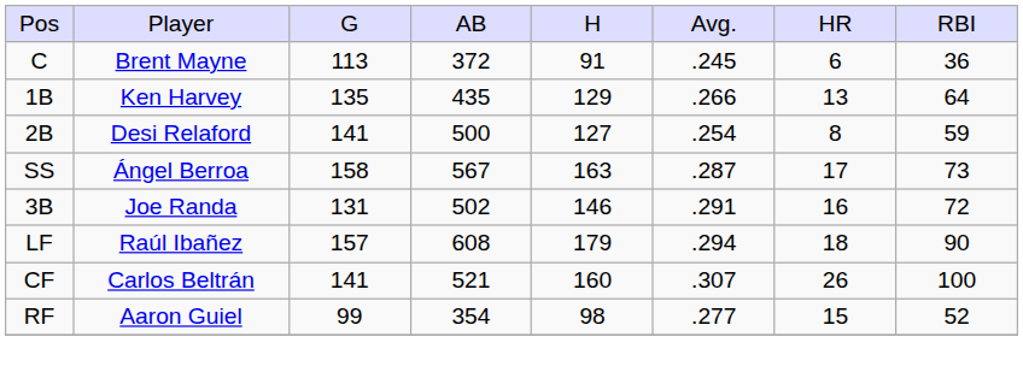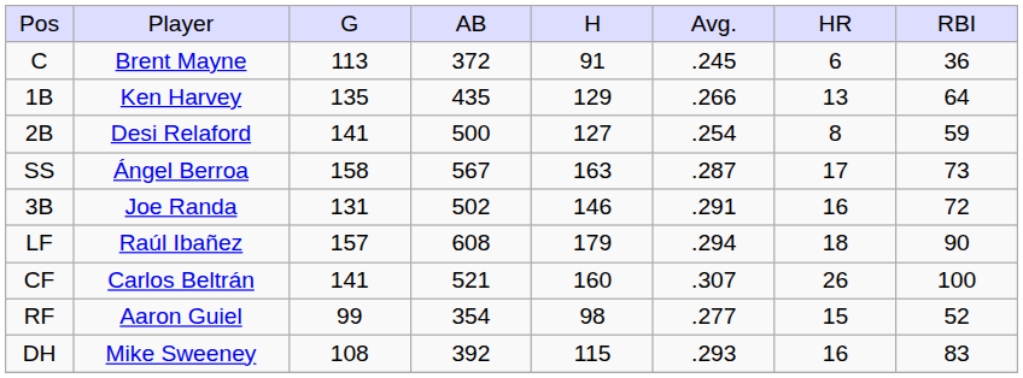+ row: DH | Mike Sweeney | 108 | 392 | 115 | .293 | 16 | 83
